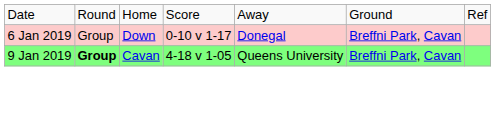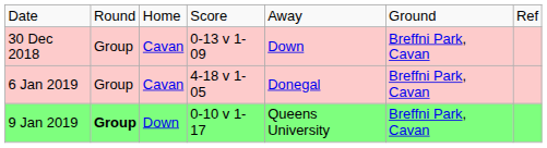+ row: 30 Dec 2018 | Group | Cavan | 0-13 v 1-09 | Down | Breffni Park, Cavan
6 Jan 2019 | column 3: Down -> Cavan
6 Jan 2019 | column 4: 0-10 v 1-17 -> 4-18 v 1-05
9 Jan 2019 | column 3: Cavan -> Down
9 Jan 2019 | column 4: 4-18 v 1-05 -> 0-10 v 1-17
